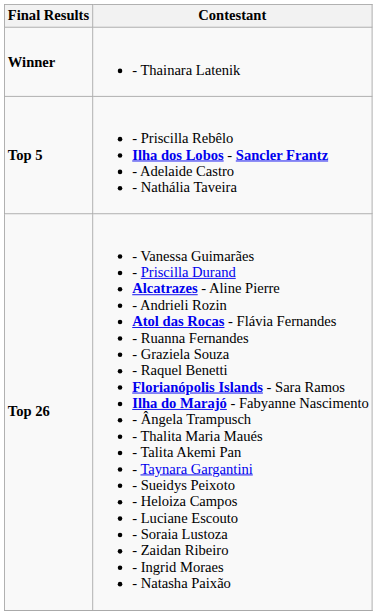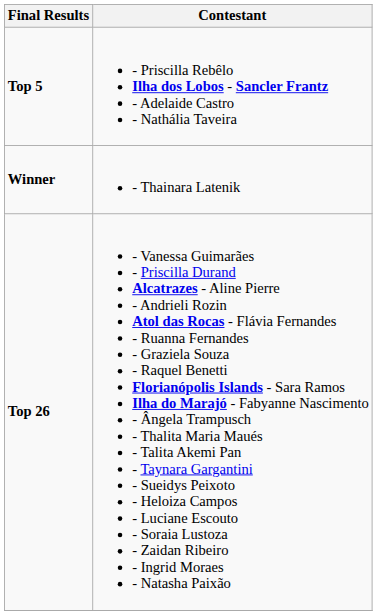rows swapped: Winner <-> Top 5
